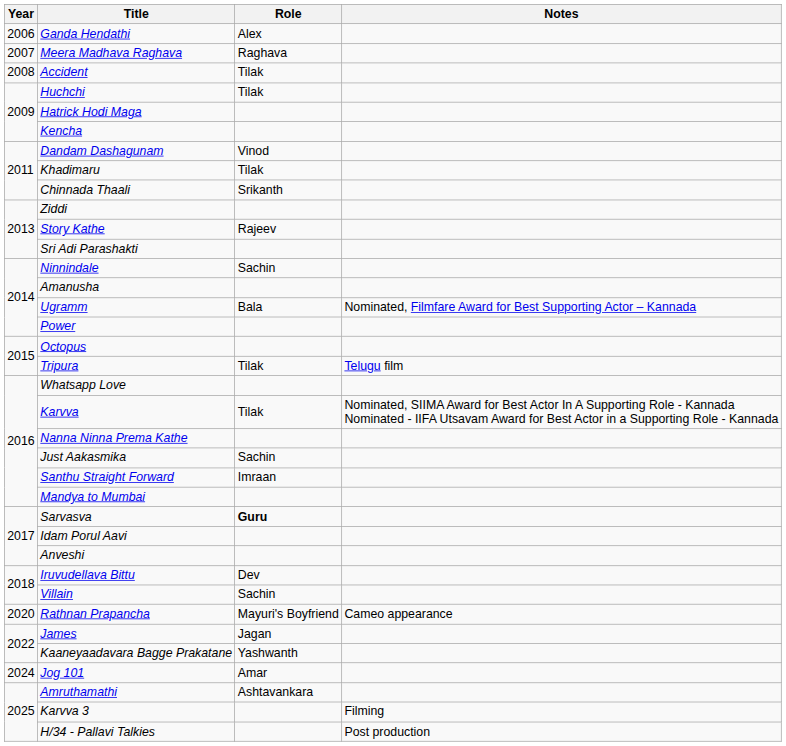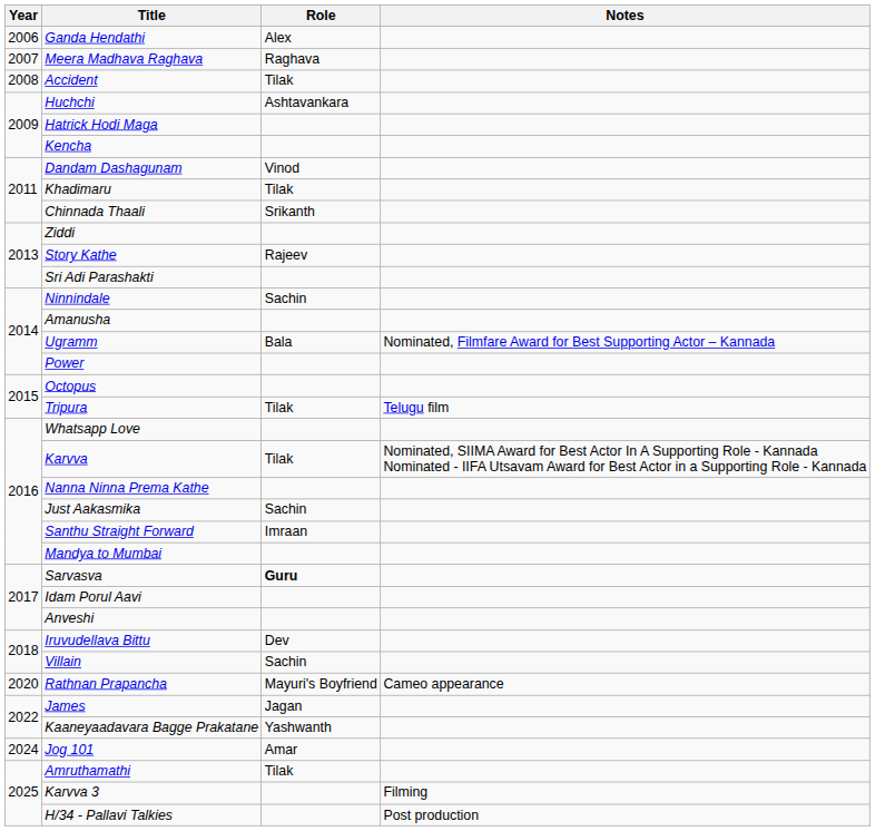Huchchi | Role: Tilak -> Ashtavankara
Amruthamathi | Role: Ashtavankara -> Tilak
